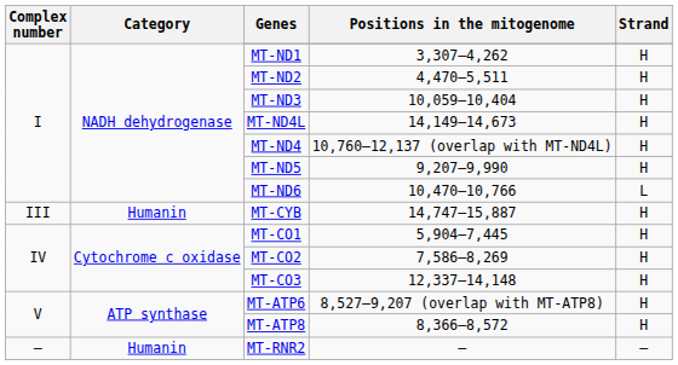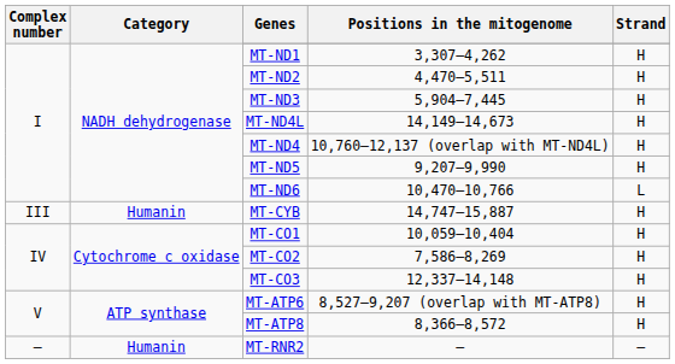MT-ND3 | Positions in the mitogenome: 10,059–10,404 -> 5,904–7,445
MT-CO1 | Positions in the mitogenome: 5,904–7,445 -> 10,059–10,404
